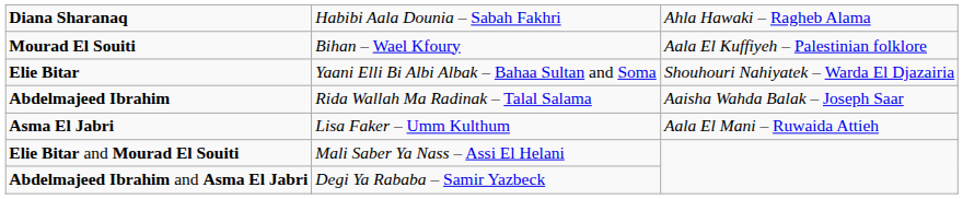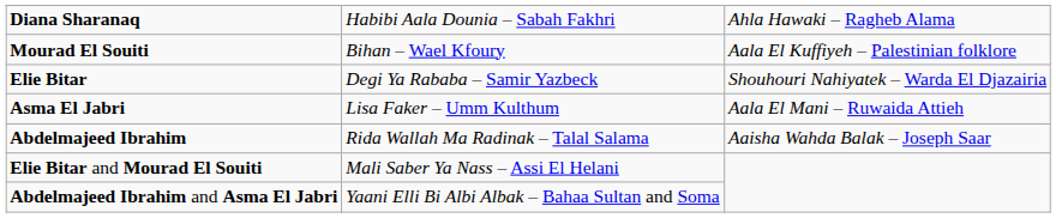Elie Bitar | column 2: Yaani Elli Bi Albi Albak – Bahaa Sultan and Soma -> Degi Ya Rababa – Samir Yazbeck
rows swapped: Asma El Jabri <-> Abdelmajeed Ibrahim
Abdelmajeed Ibrahim and Asma El Jabri | column 2: Degi Ya Rababa – Samir Yazbeck -> Yaani Elli Bi Albi Albak – Bahaa Sultan and Soma
